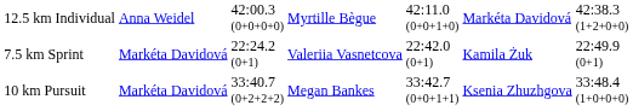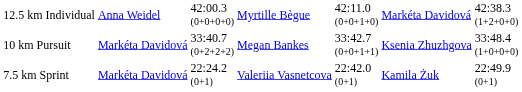rows swapped: 7.5 km Sprint <-> 10 km Pursuit
